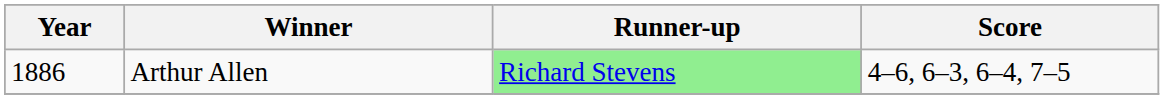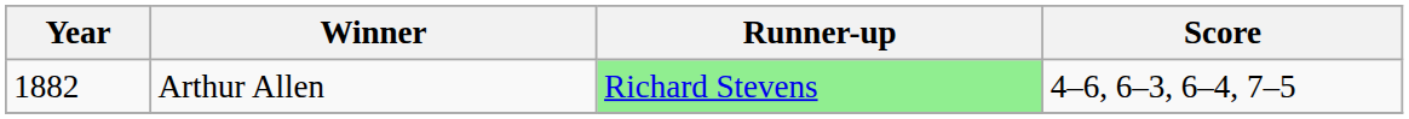Arthur Allen | Year: 1886 -> 1882
